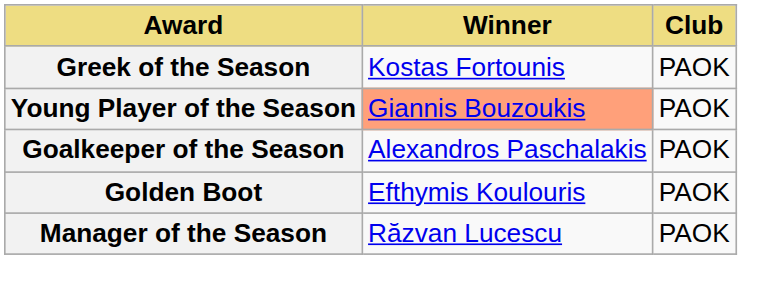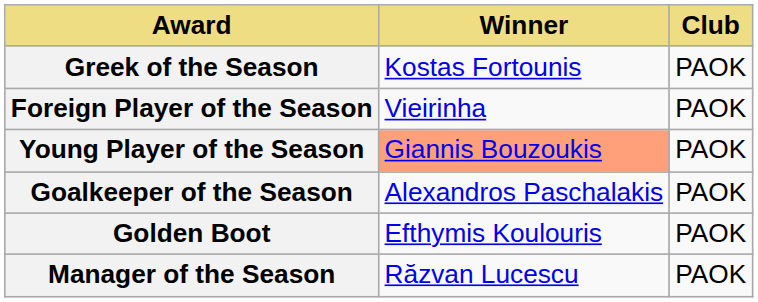+ row: Foreign Player of the Season | Vieirinha | PAOK
